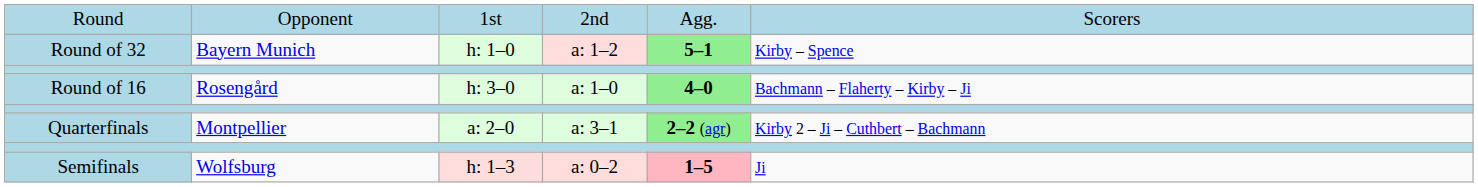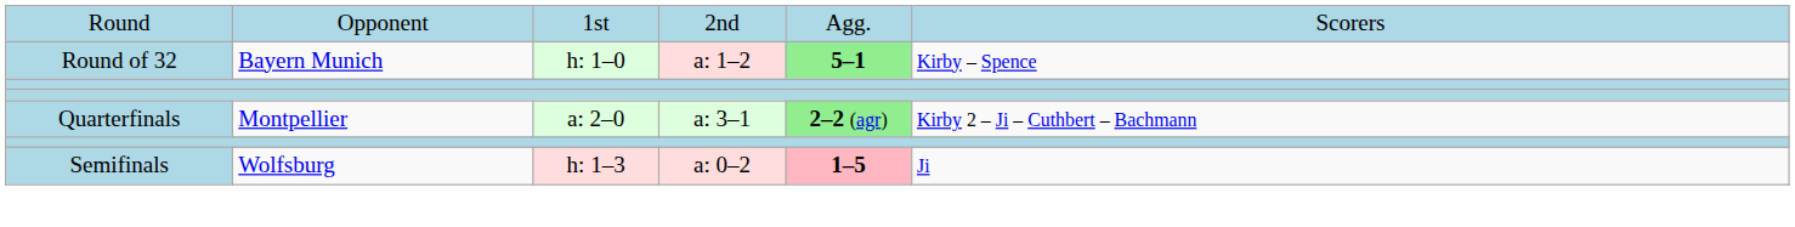- row: Round of 16 | Rosengård | h: 3–0 | a: 1–0 | 4–0 | Bachmann – Flaherty – Kirby – Ji
